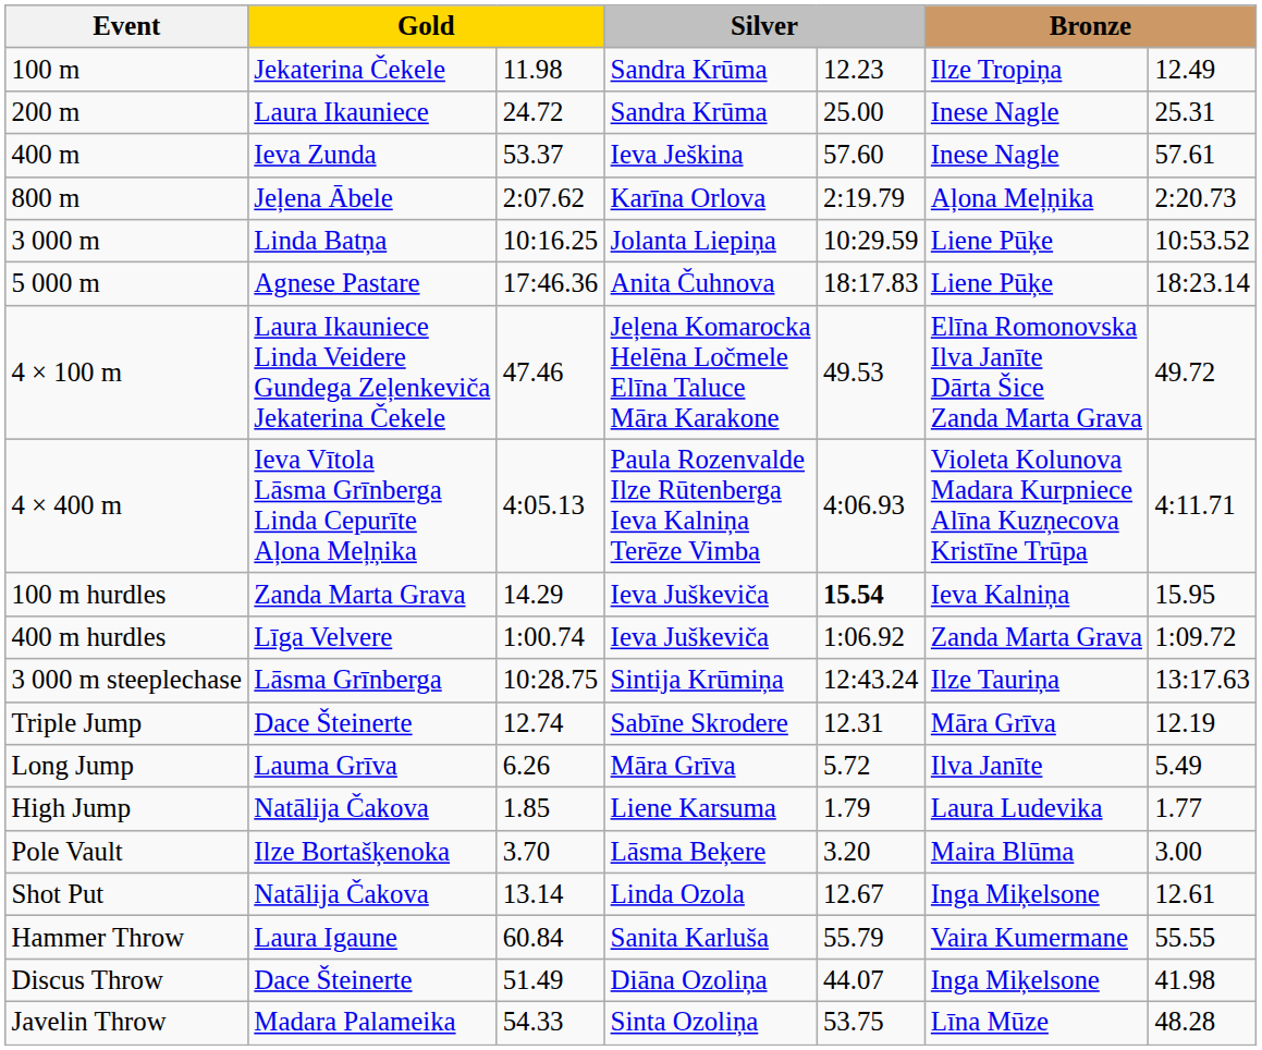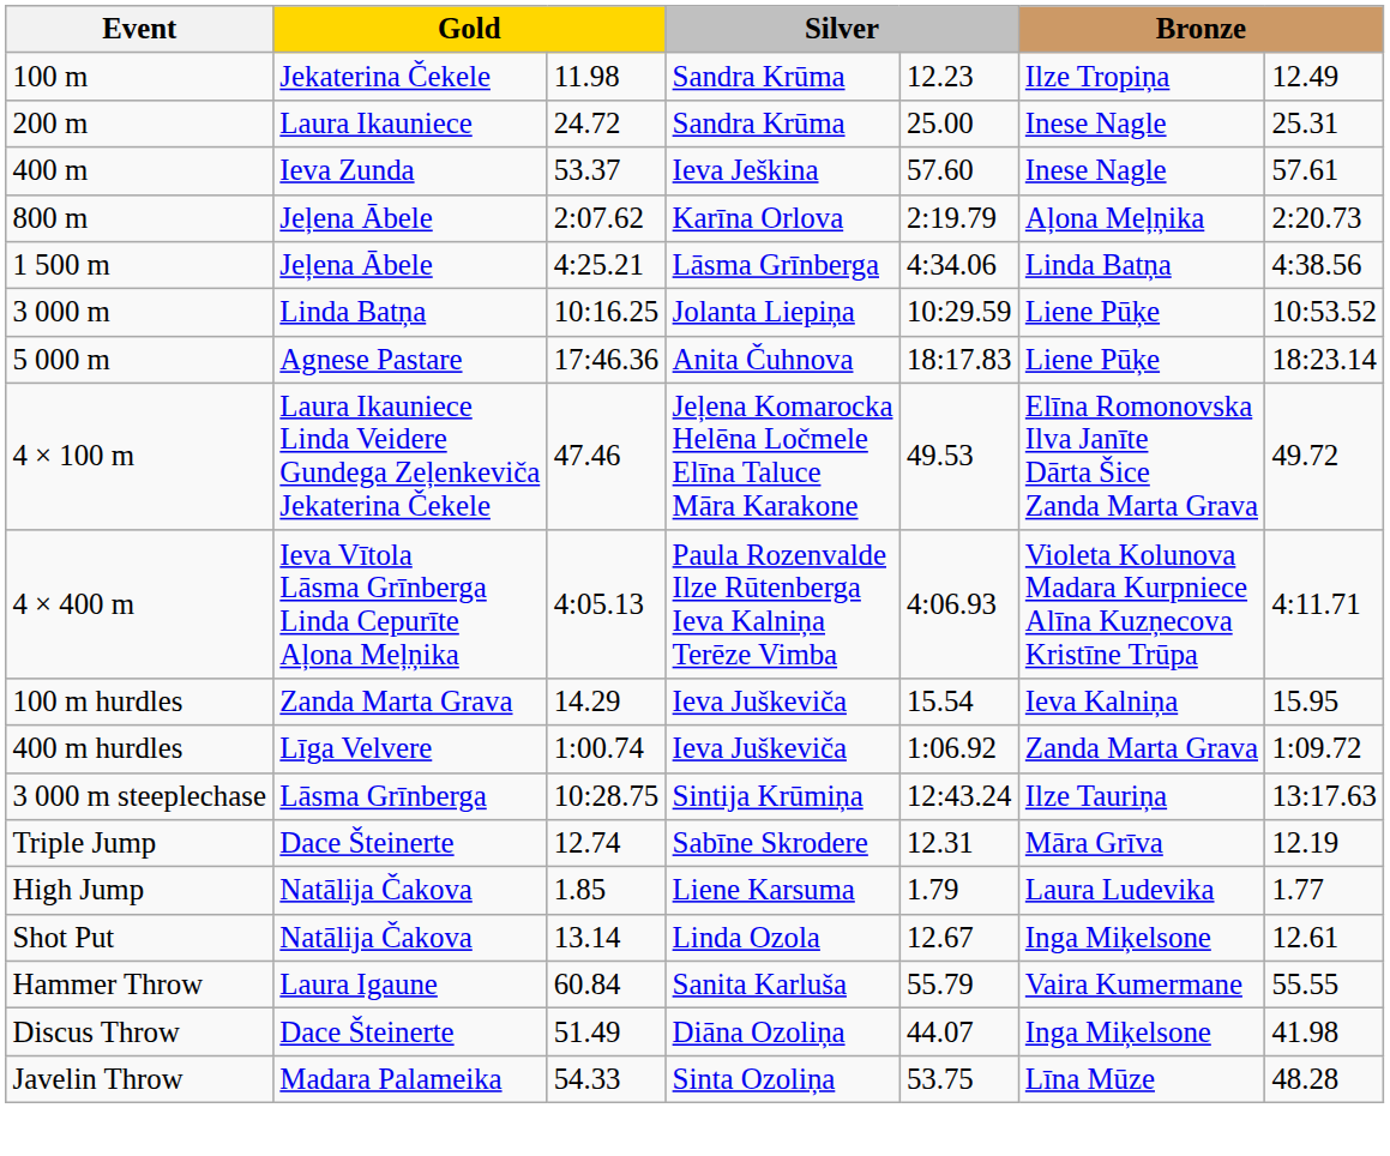+ row: 1 500 m | Jeļena Ābele | 4:25.21 | Lāsma Grīnberga | 4:34.06 | Linda Batņa | 4:38.56
100 m hurdles | column 5: bold -> normal
- row: Long Jump | Lauma Grīva | 6.26 | Māra Grīva | 5.72 | Ilva Janīte | 5.49
- row: Pole Vault | Ilze Bortašķenoka | 3.70 | Lāsma Beķere | 3.20 | Maira Blūma | 3.00
